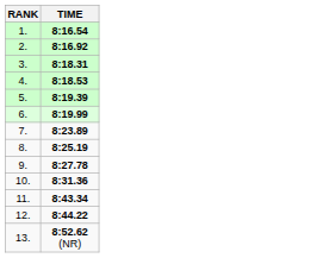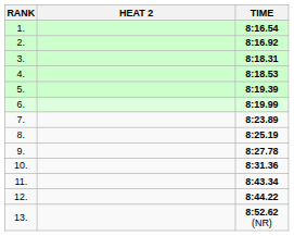+ column: HEAT 2
